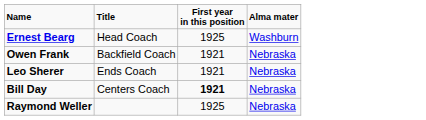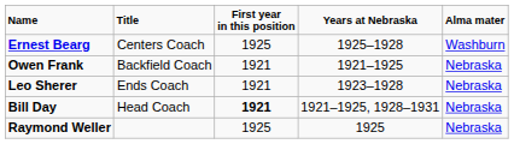+ column: Years at Nebraska | 1925–1928 | 1921–1925 | 1923–1928 | 1921–1925, 1928–1931 | 1925
Ernest Bearg | Title: Head Coach -> Centers Coach
Bill Day | Title: Centers Coach -> Head Coach
